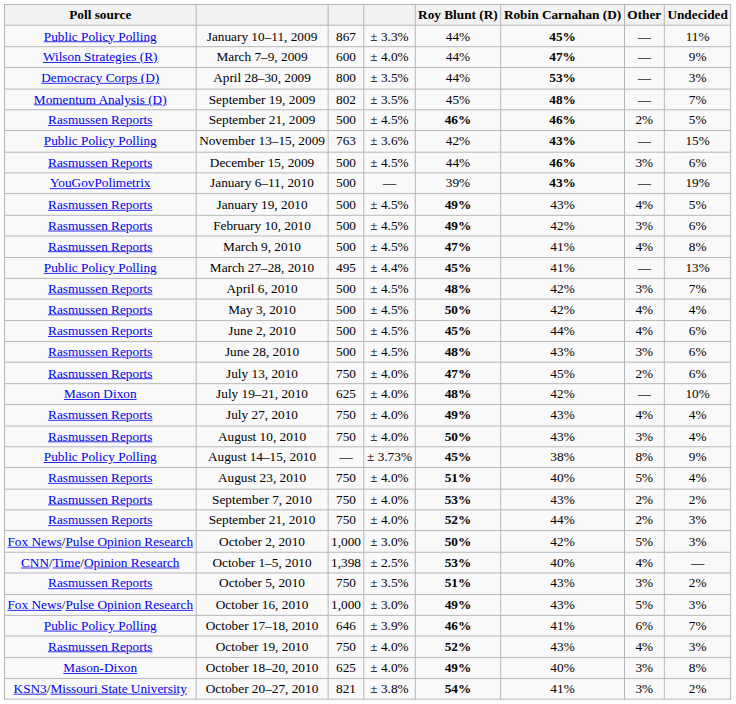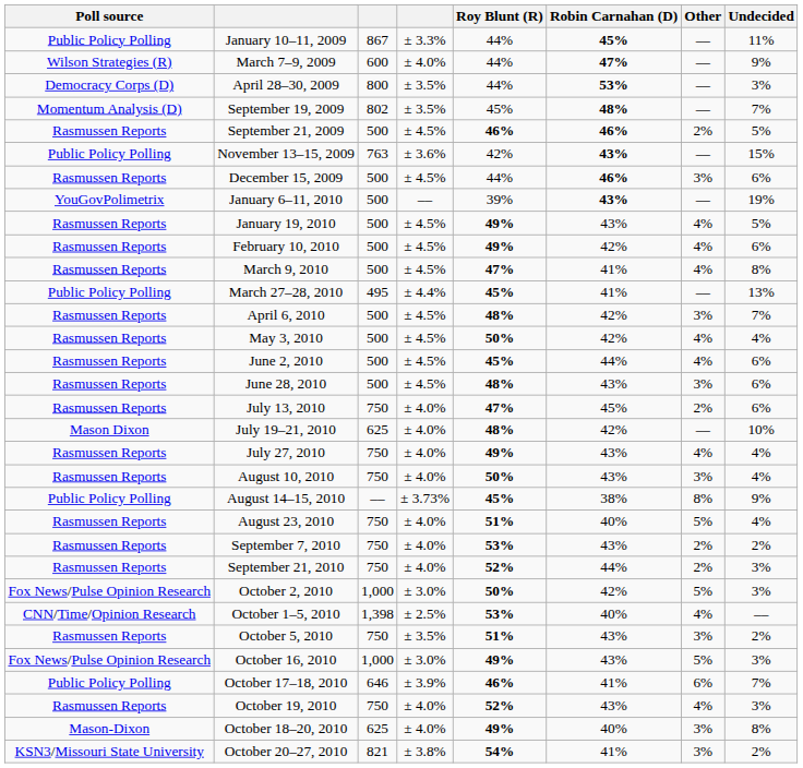February 10, 2010 | Other: 3% -> 4%
